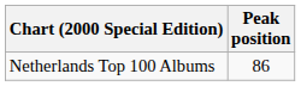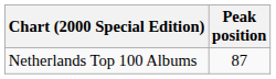Netherlands Top 100 Albums | Peak position: 86 -> 87
